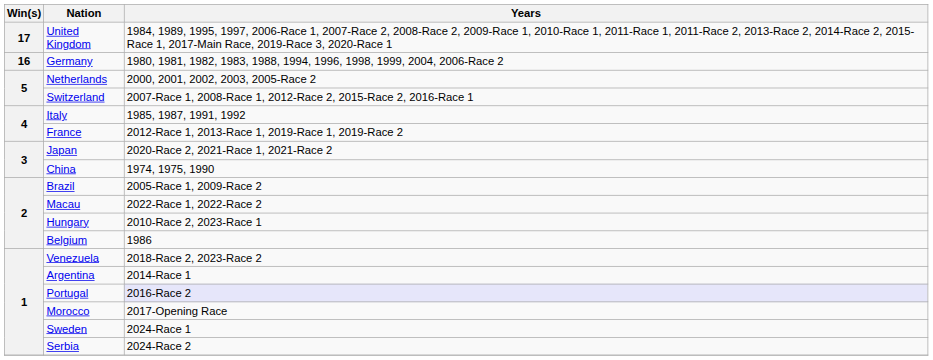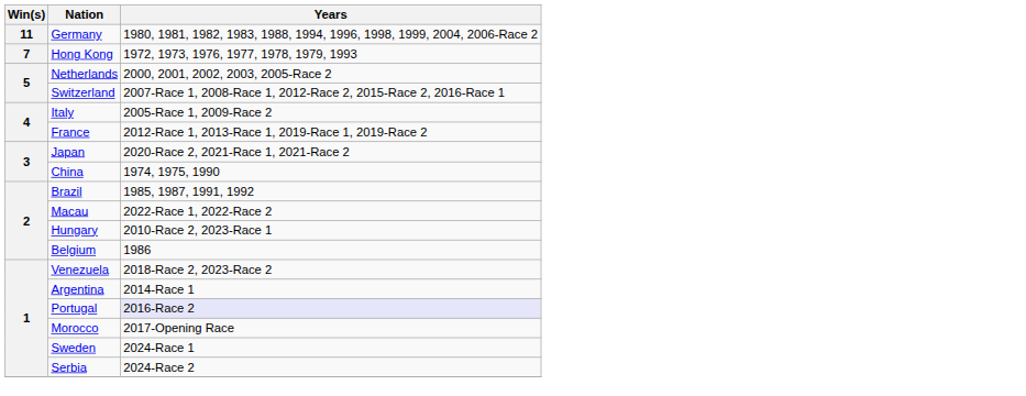- row: 17 | United Kingdom | 1984, 1989, 1995, 1997, 2006-Race 1, 2007-Race 2, 2008-Race 2, 2009-Race 1, 2010-Race 1, 2011-Race 1, 2011-Race 2, 2013-Race 2, 2014-Race 2, 2015-Race 1, 2017-Main Race, 2019-Race 3, 2020-Race 1
Germany | Win(s): 16 -> 11
+ row: 7 | Hong Kong | 1972, 1973, 1976, 1977, 1978, 1979, 1993
Italy | Years: 1985, 1987, 1991, 1992 -> 2005-Race 1, 2009-Race 2
Brazil | Years: 2005-Race 1, 2009-Race 2 -> 1985, 1987, 1991, 1992
